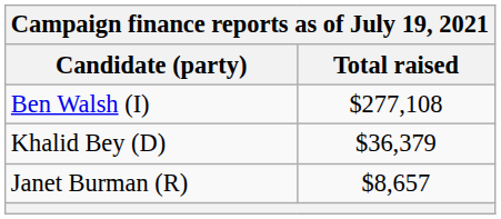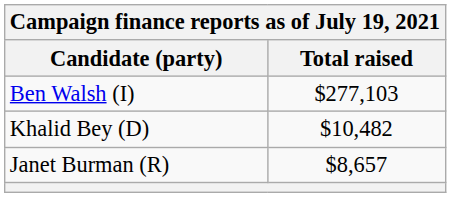Ben Walsh (I) | Total raised: $277,108 -> $277,103
Khalid Bey (D) | Total raised: $36,379 -> $10,482
